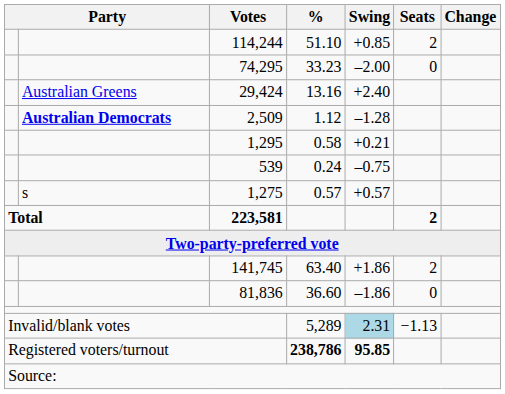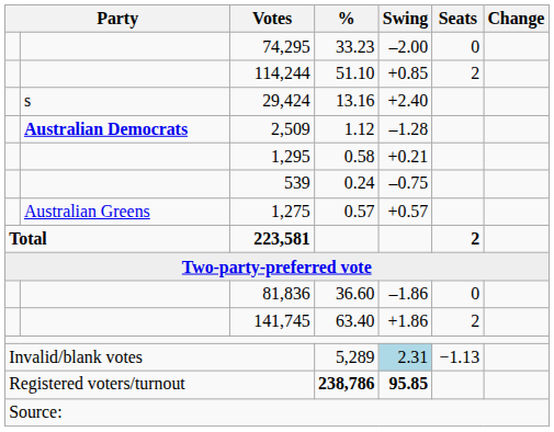rows swapped: 114,244 <-> 74,295
29,424 | column 2: Australian Greens -> s
1,275 | column 2: s -> Australian Greens
rows swapped: 141,745 <-> 81,836
